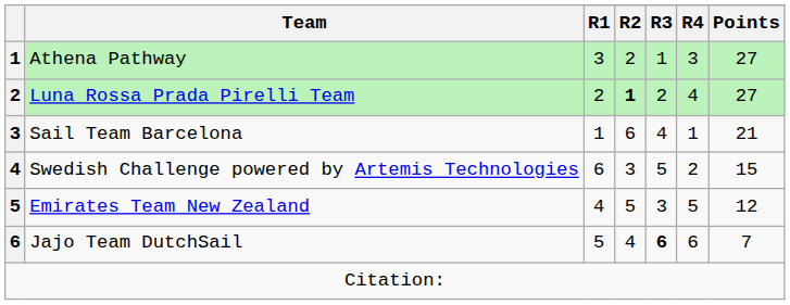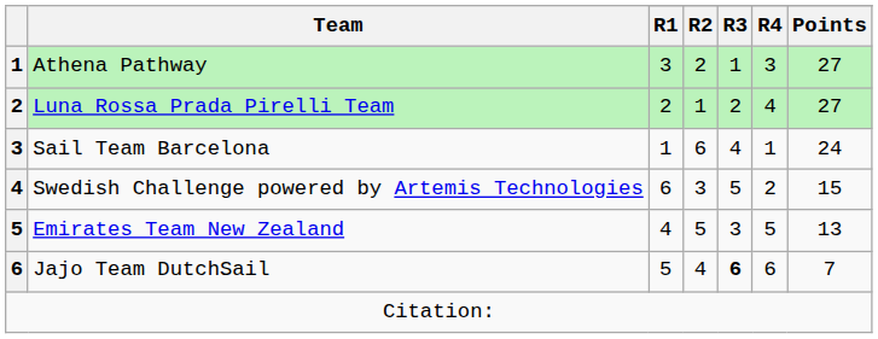Luna Rossa Prada Pirelli Team | R2: bold -> normal
Sail Team Barcelona | Points: 21 -> 24
Emirates Team New Zealand | Points: 12 -> 13
